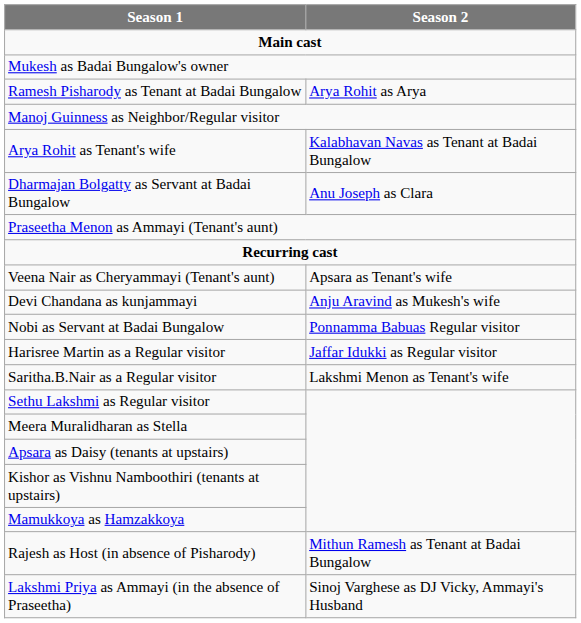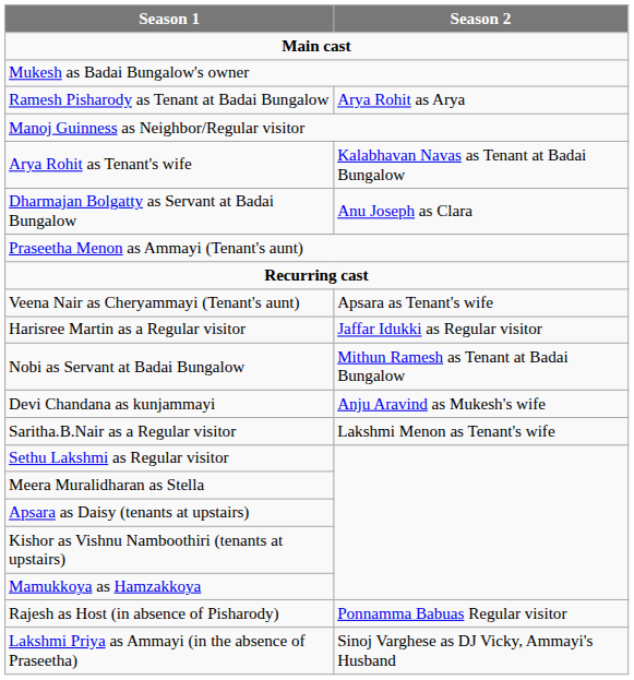rows swapped: Harisree Martin as a Regular visitor <-> Devi Chandana as kunjammayi
Nobi as Servant at Badai Bungalow | Season 2: Ponnamma Babuas Regular visitor -> Mithun Ramesh as Tenant at Badai Bungalow
Rajesh as Host (in absence of Pisharody) | Season 2: Mithun Ramesh as Tenant at Badai Bungalow -> Ponnamma Babuas Regular visitor
